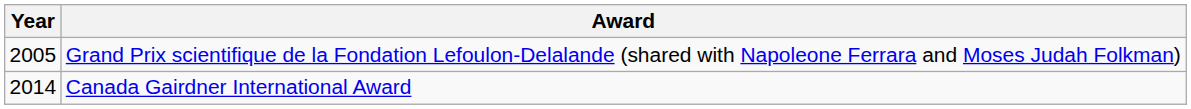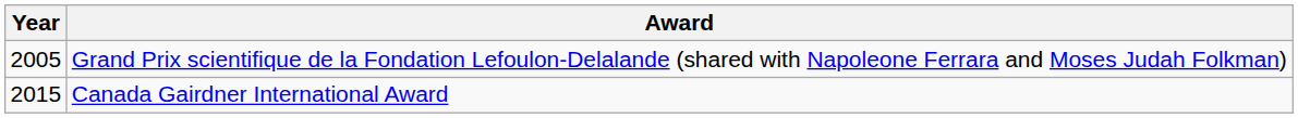Canada Gairdner International Award | Year: 2014 -> 2015
